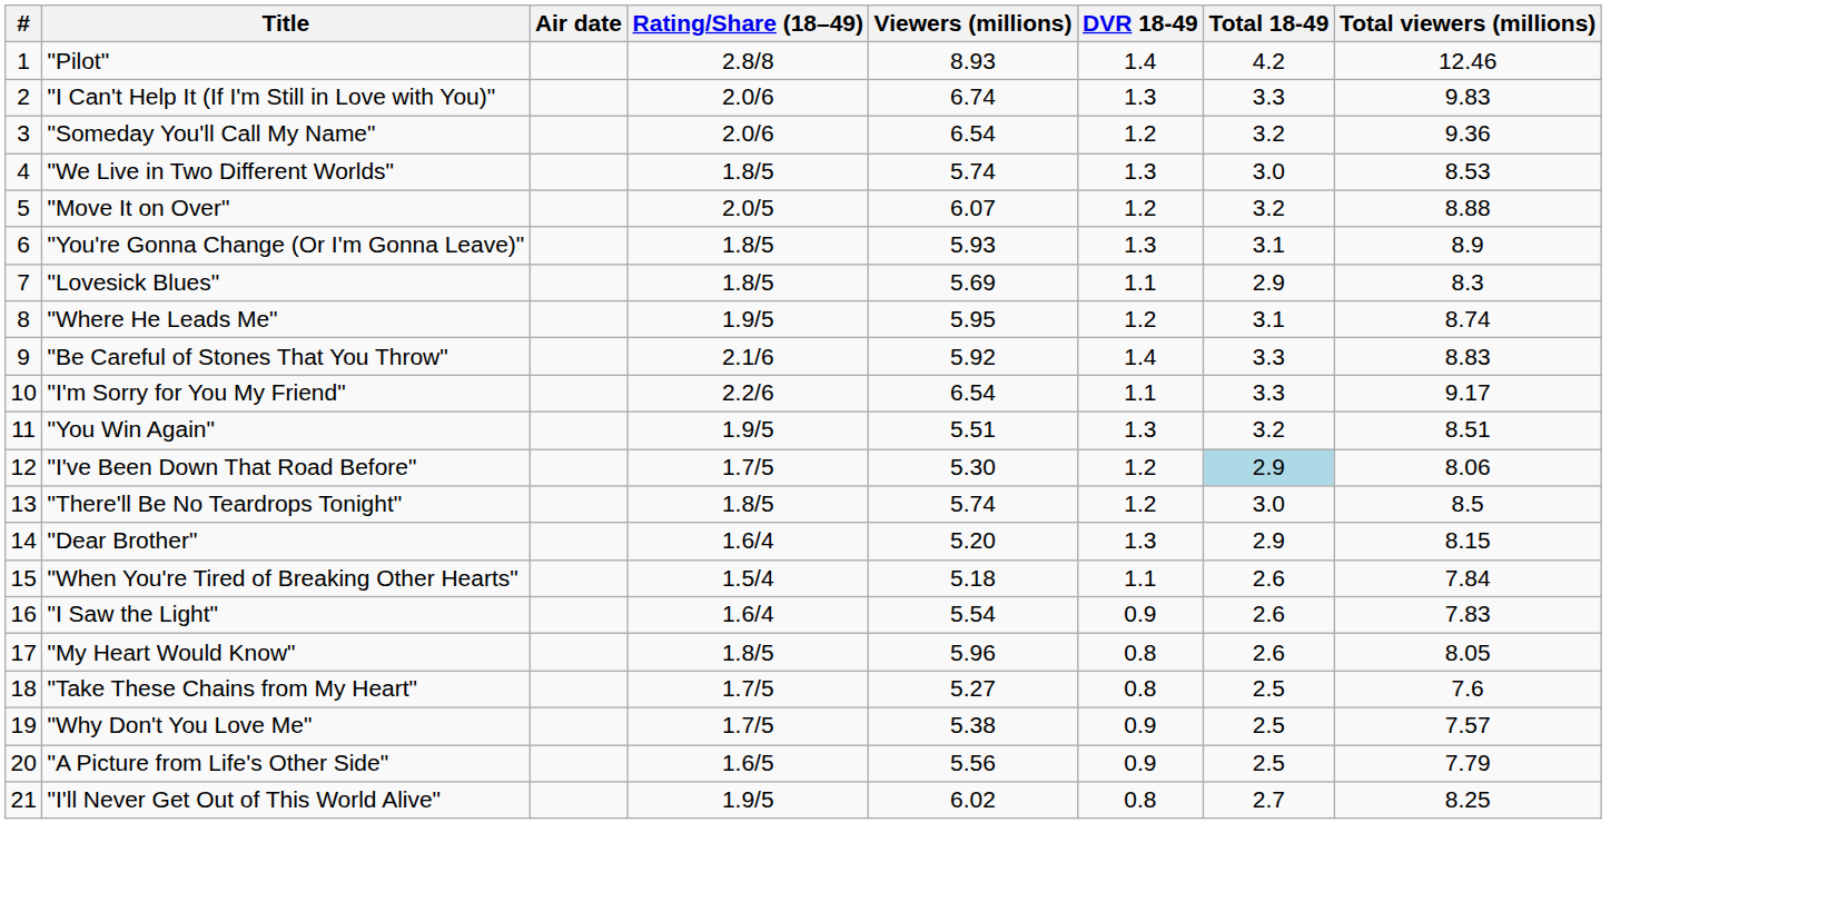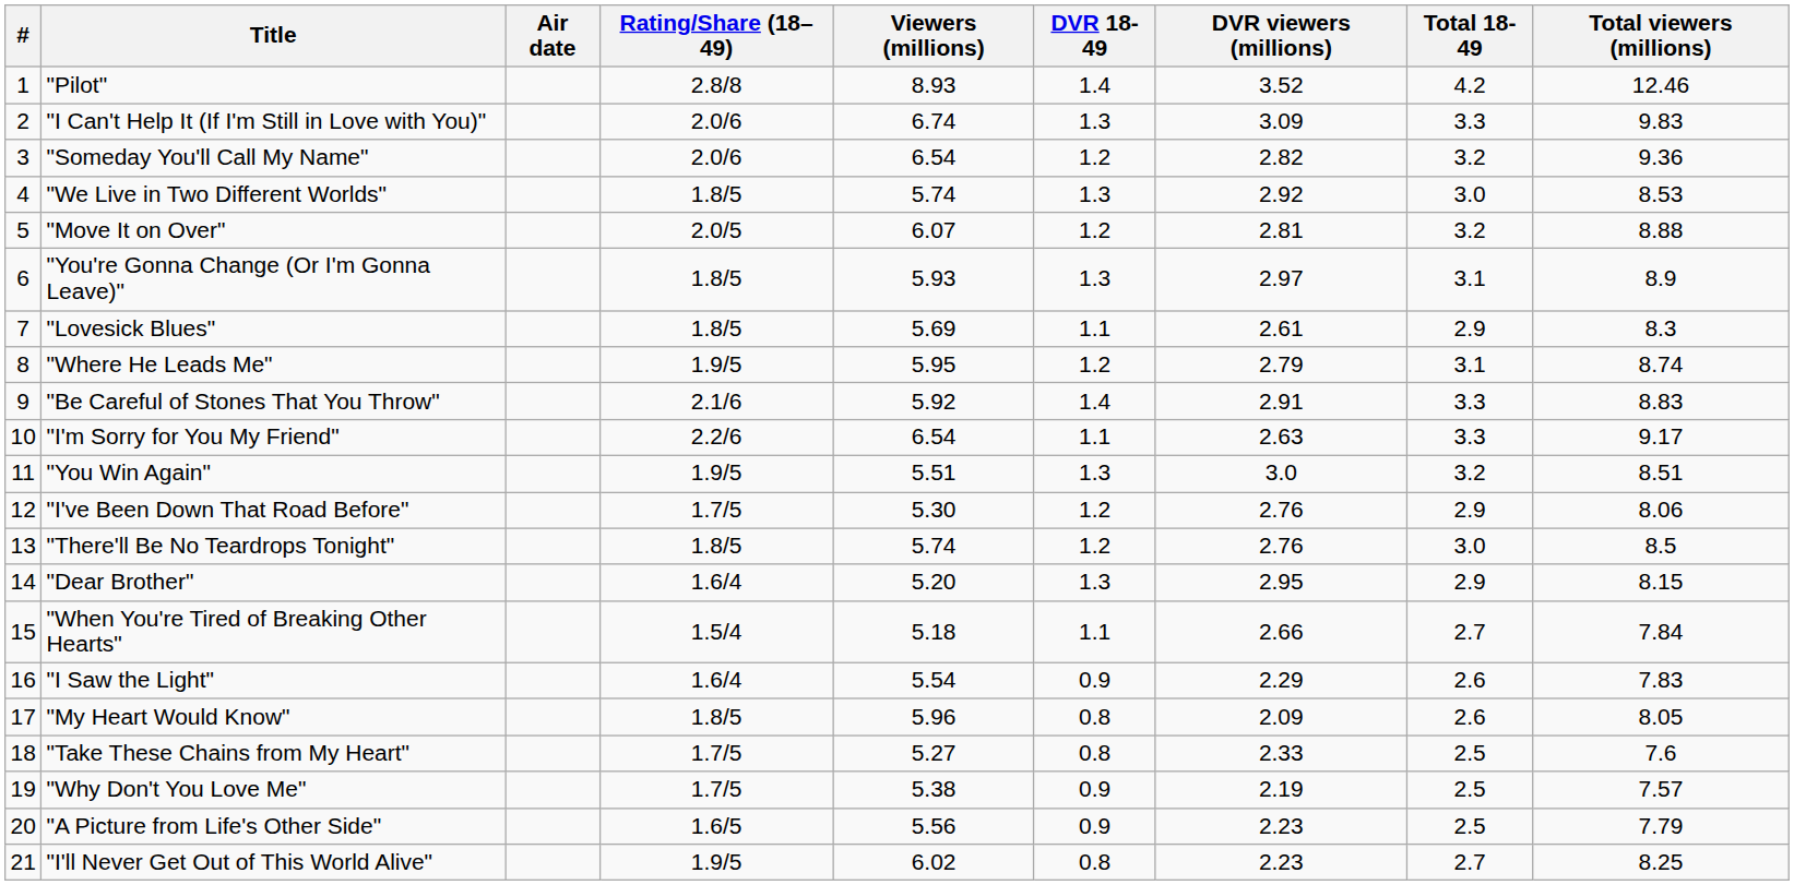+ column: DVR viewers (millions) | 3.52 | 3.09 | 2.82 | 2.92 | 2.81 | 2.97 | 2.61 | 2.79 | 2.91 | 2.63 | 3.0 | 2.76 | 2.76 | 2.95 | 2.66 | 2.29 | 2.09 | 2.33 | 2.19 | 2.23 | 2.23
"I've Been Down That Road Before" | Total 18-49: lightblue background -> no background
"When You're Tired of Breaking Other Hearts" | Total 18-49: 2.6 -> 2.7
